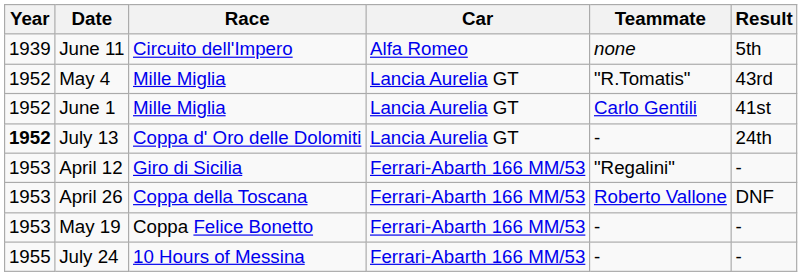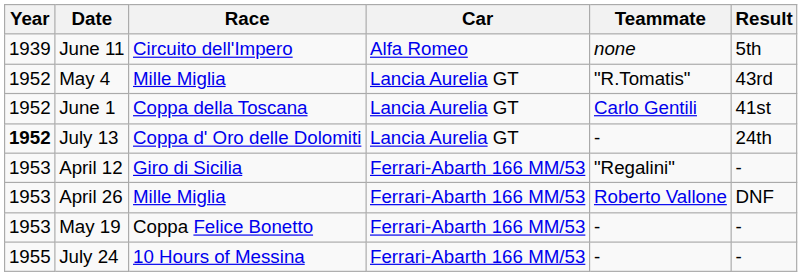June 1 | Race: Mille Miglia -> Coppa della Toscana
April 26 | Race: Coppa della Toscana -> Mille Miglia
